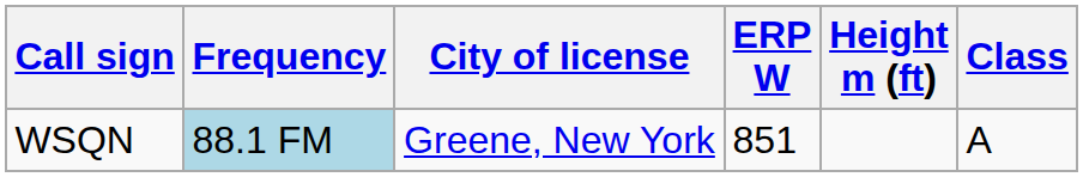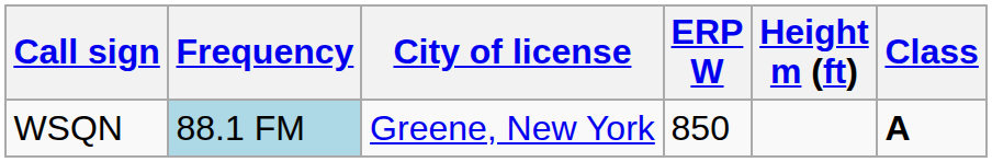WSQN | ERP W: 851 -> 850
WSQN | Class: normal -> bold
